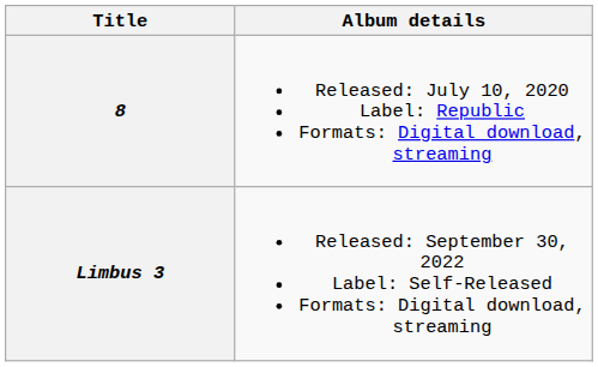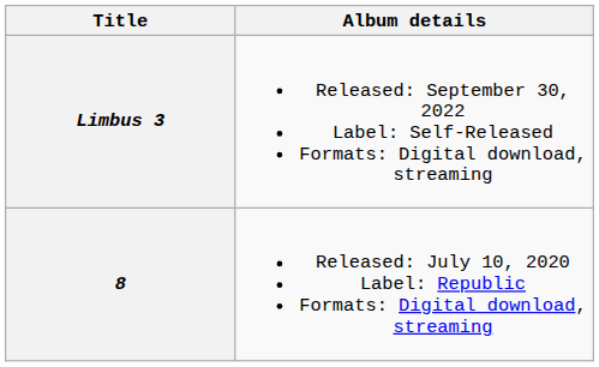rows swapped: 8 <-> Limbus 3
